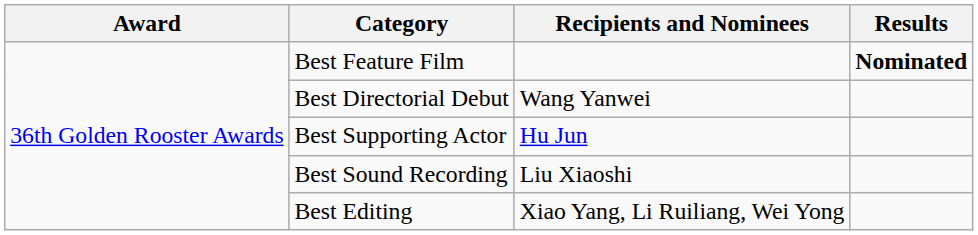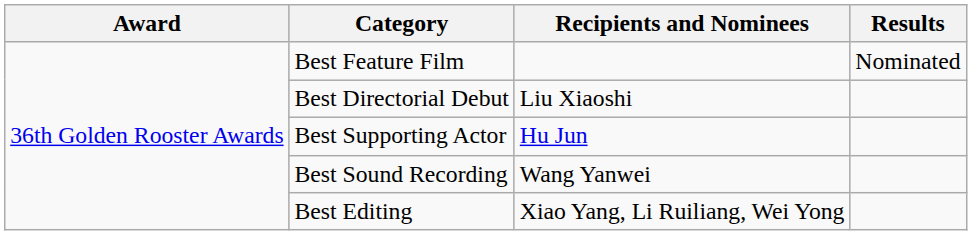Best Feature Film | Results: bold -> normal
Best Directorial Debut | Recipients and Nominees: Wang Yanwei -> Liu Xiaoshi
Best Sound Recording | Recipients and Nominees: Liu Xiaoshi -> Wang Yanwei
